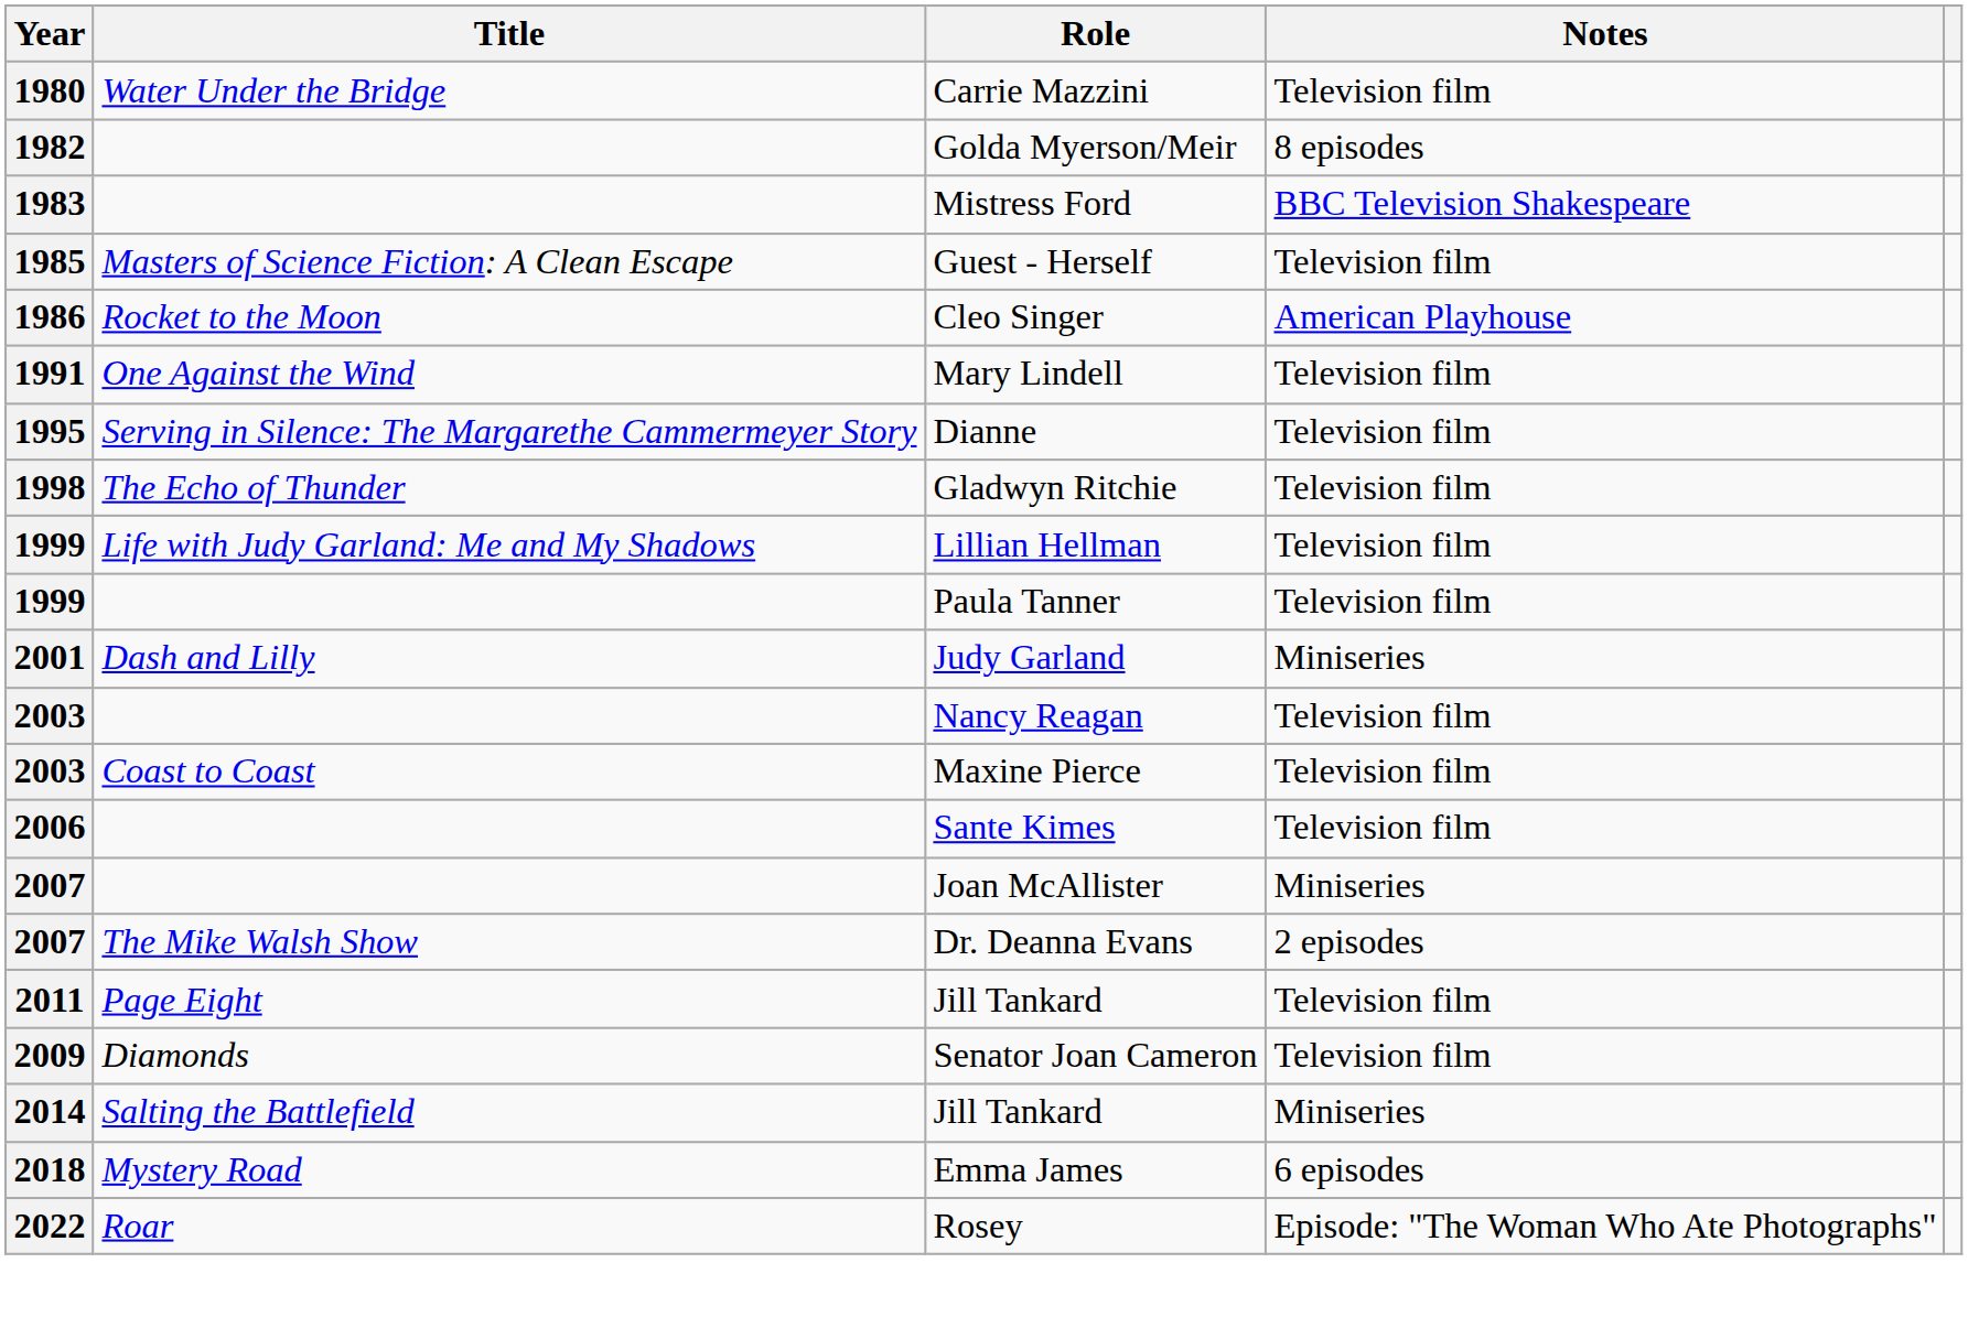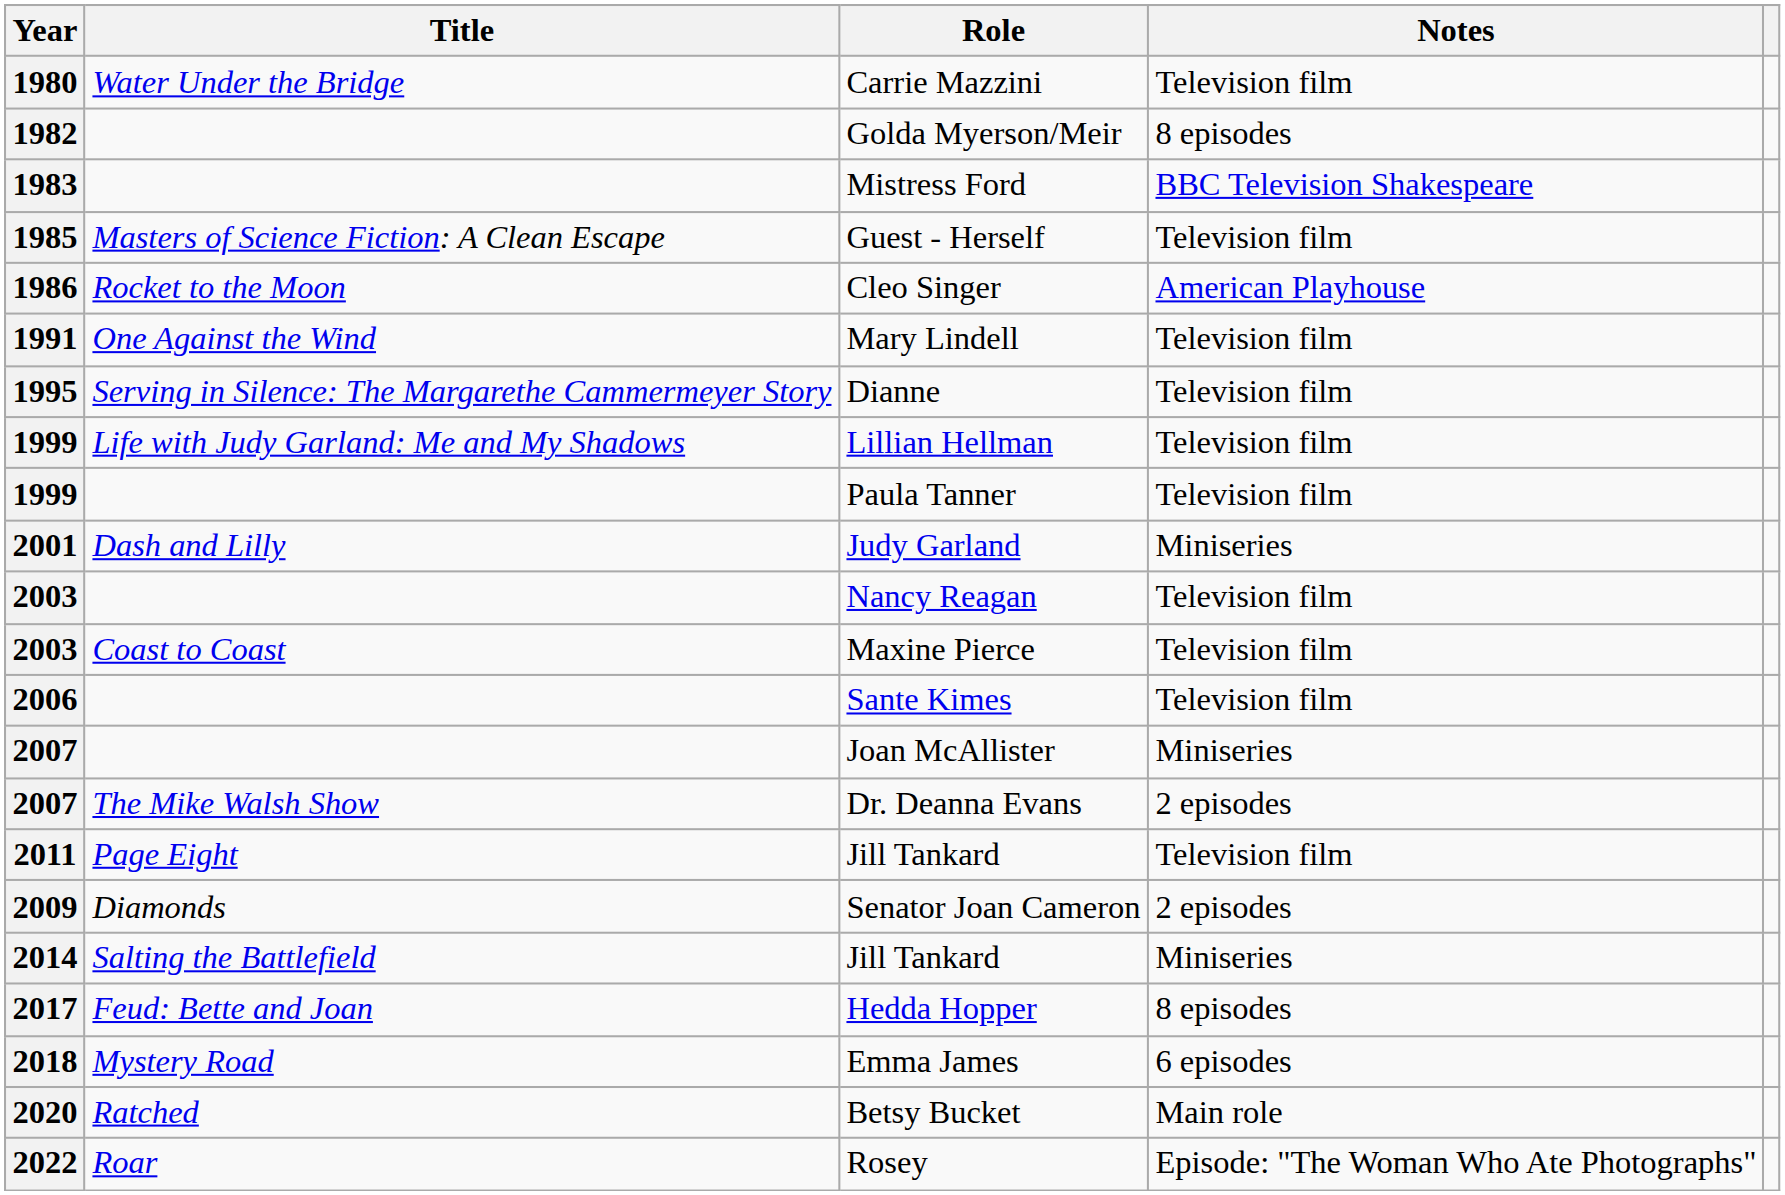- row: 1998 | The Echo of Thunder | Gladwyn Ritchie | Television film
Senator Joan Cameron | Notes: Television film -> 2 episodes
+ row: 2017 | Feud: Bette and Joan | Hedda Hopper | 8 episodes
+ row: 2020 | Ratched | Betsy Bucket | Main role
